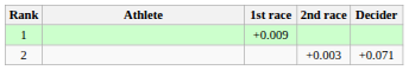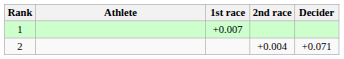1 | 1st race: +0.009 -> +0.007
2 | 2nd race: +0.003 -> +0.004
